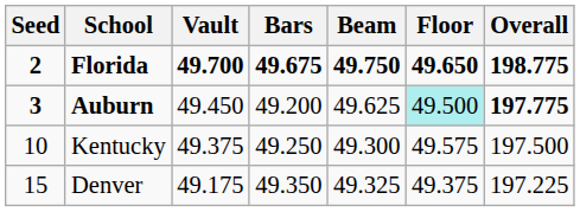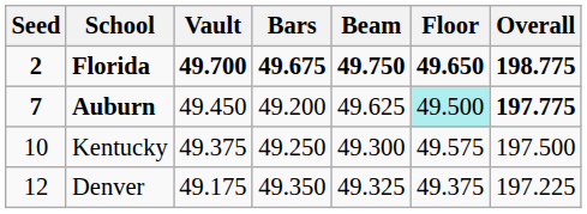Auburn | Seed: 3 -> 7
Denver | Seed: 15 -> 12
